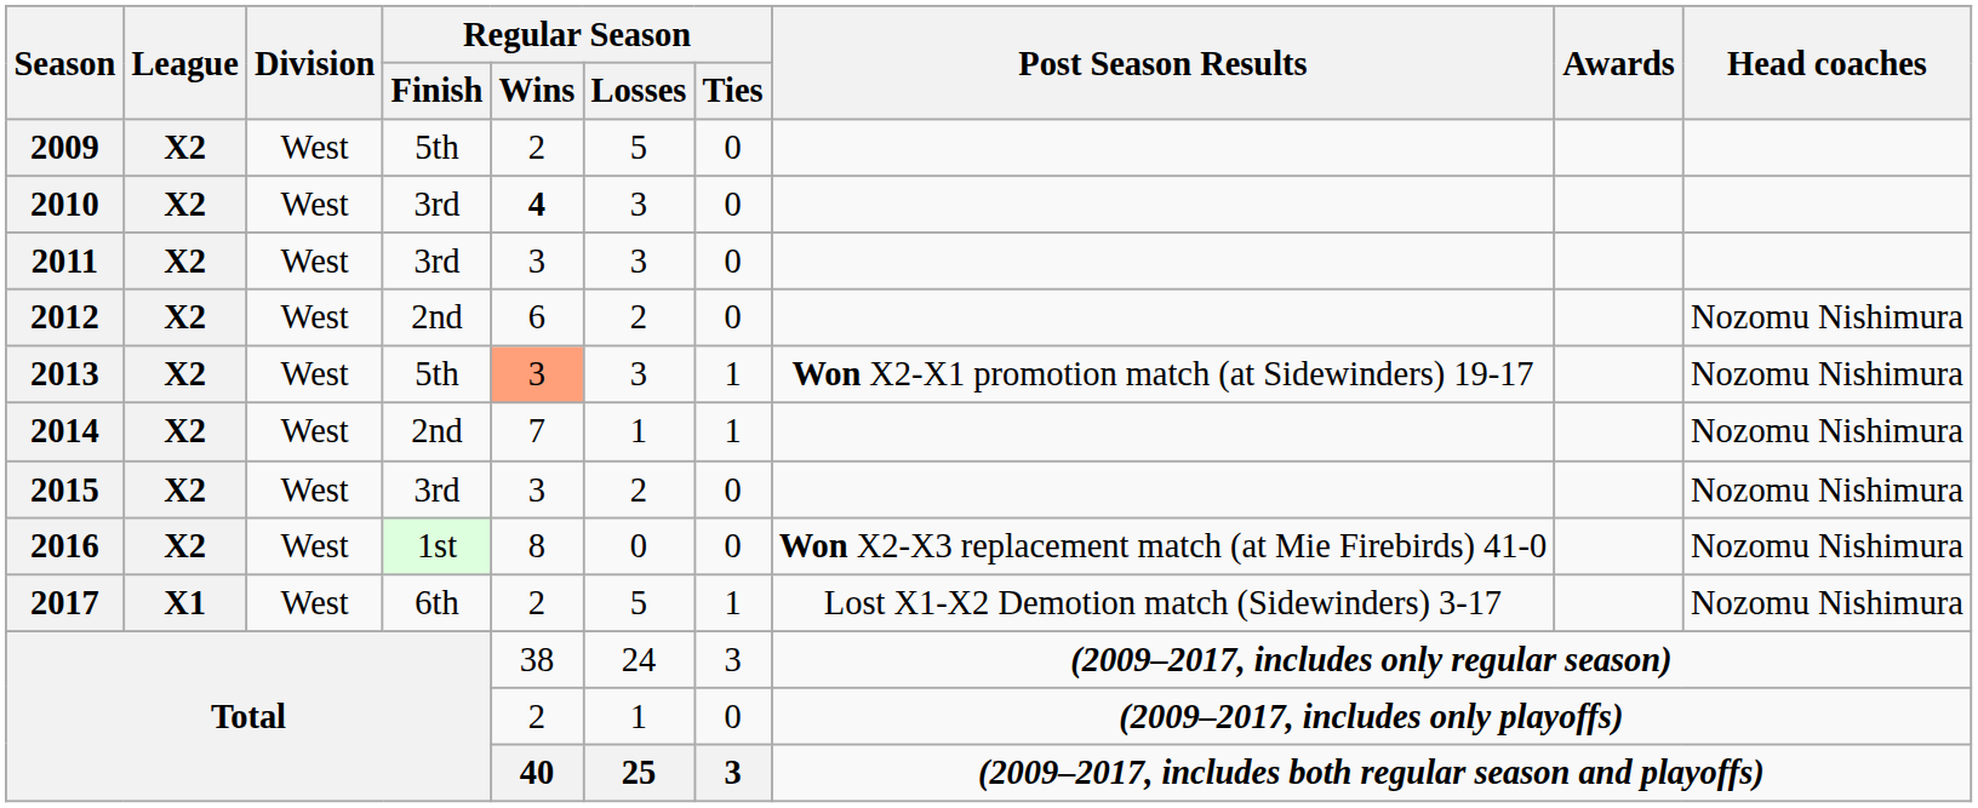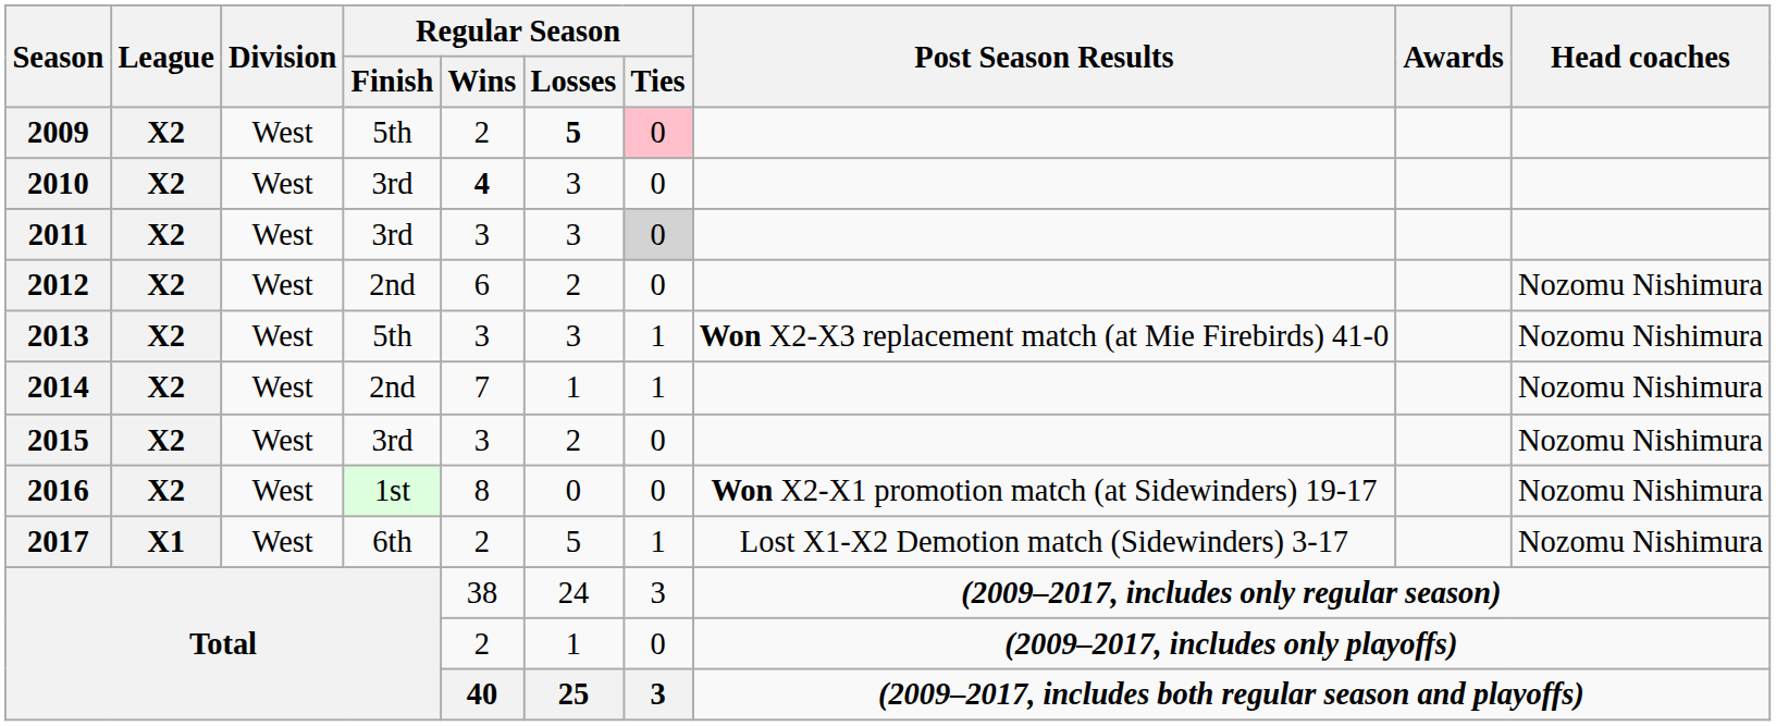2009 | Regular Season / Losses: normal -> bold
2009 | Regular Season / Ties: no background -> pink background
2011 | Regular Season / Ties: no background -> lightgrey background
2013 | Regular Season / Wins: lightsalmon background -> no background
2013 | Post Season Results: Won X2-X1 promotion match (at Sidewinders) 19-17 -> Won X2-X3 replacement match (at Mie Firebirds) 41-0
2016 | Post Season Results: Won X2-X3 replacement match (at Mie Firebirds) 41-0 -> Won X2-X1 promotion match (at Sidewinders) 19-17
